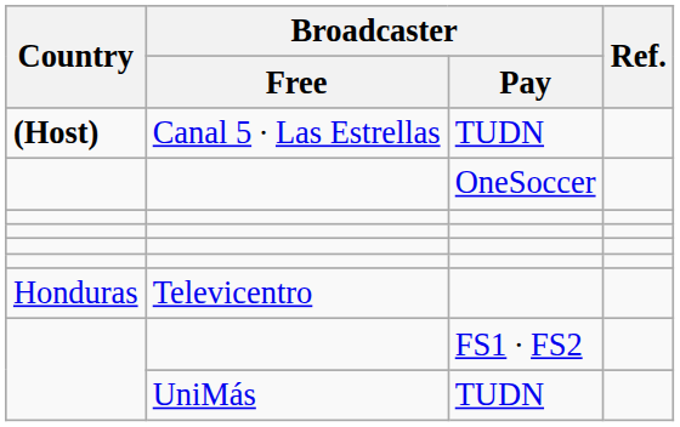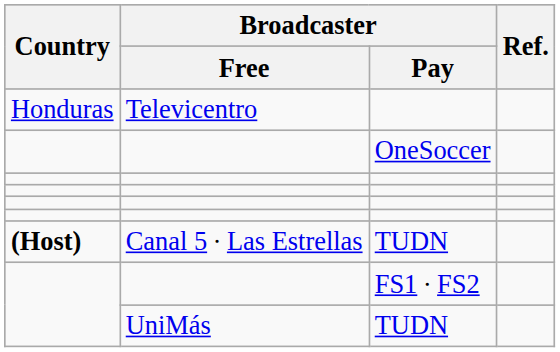rows swapped: Canal 5 ∙ Las Estrellas <-> Televicentro
